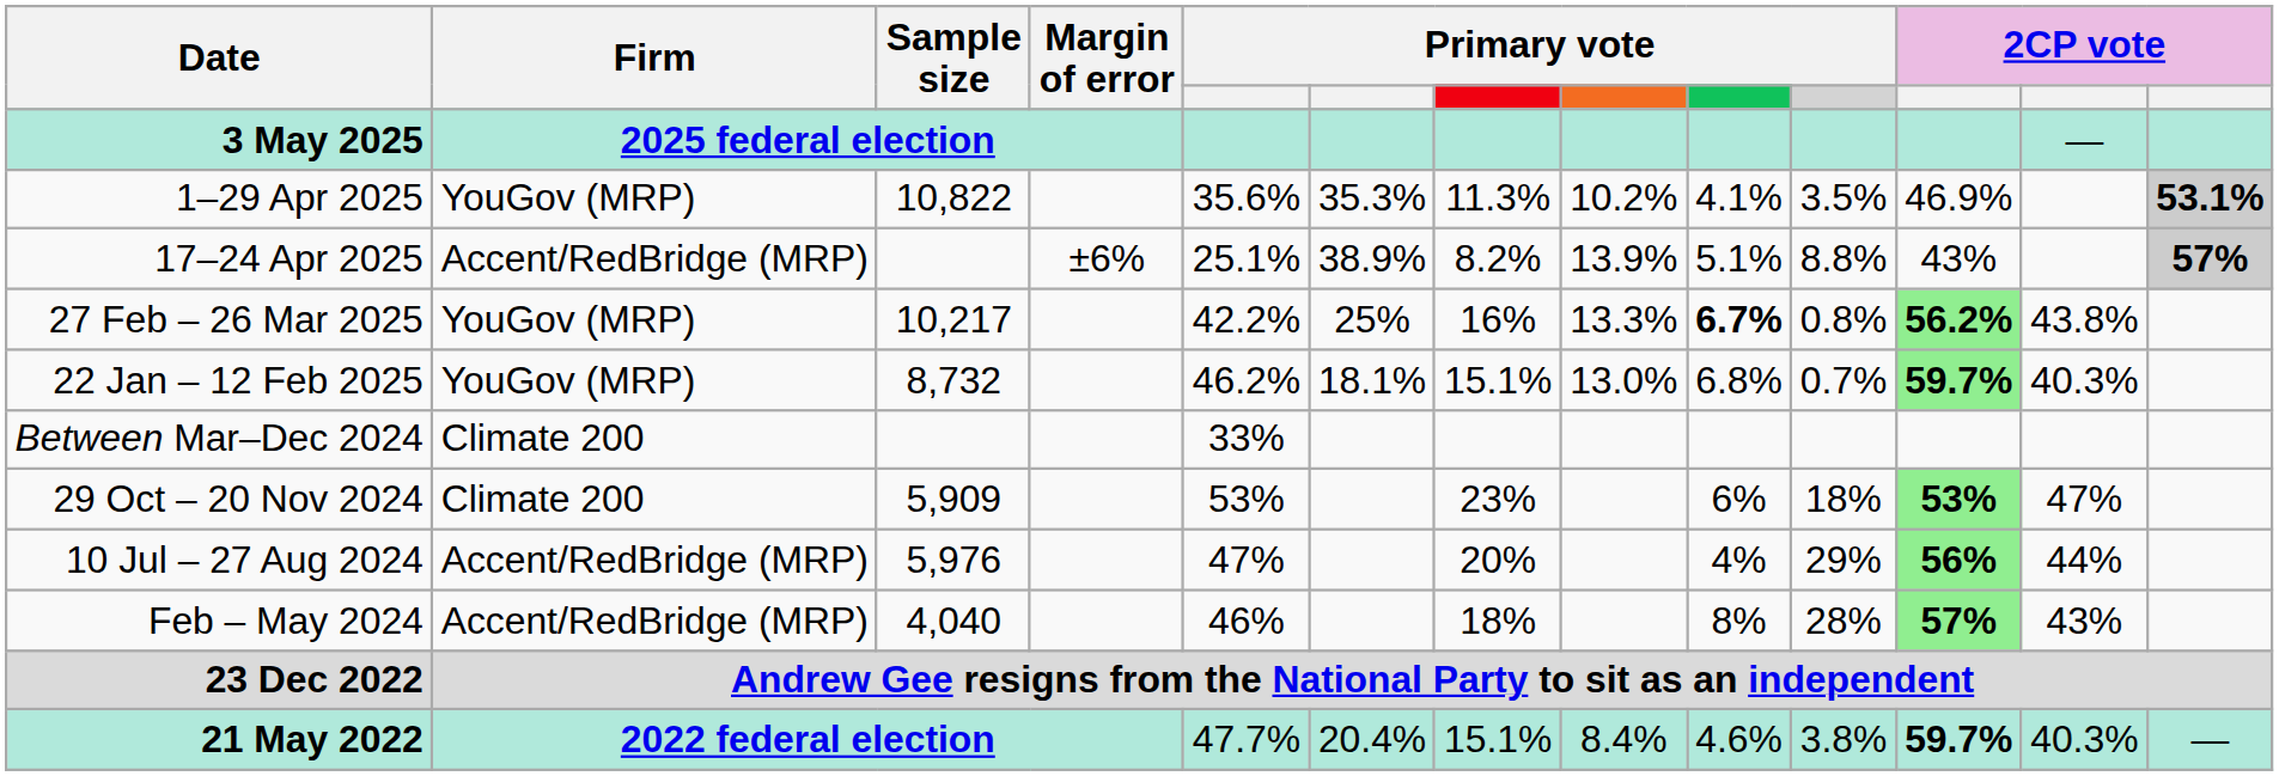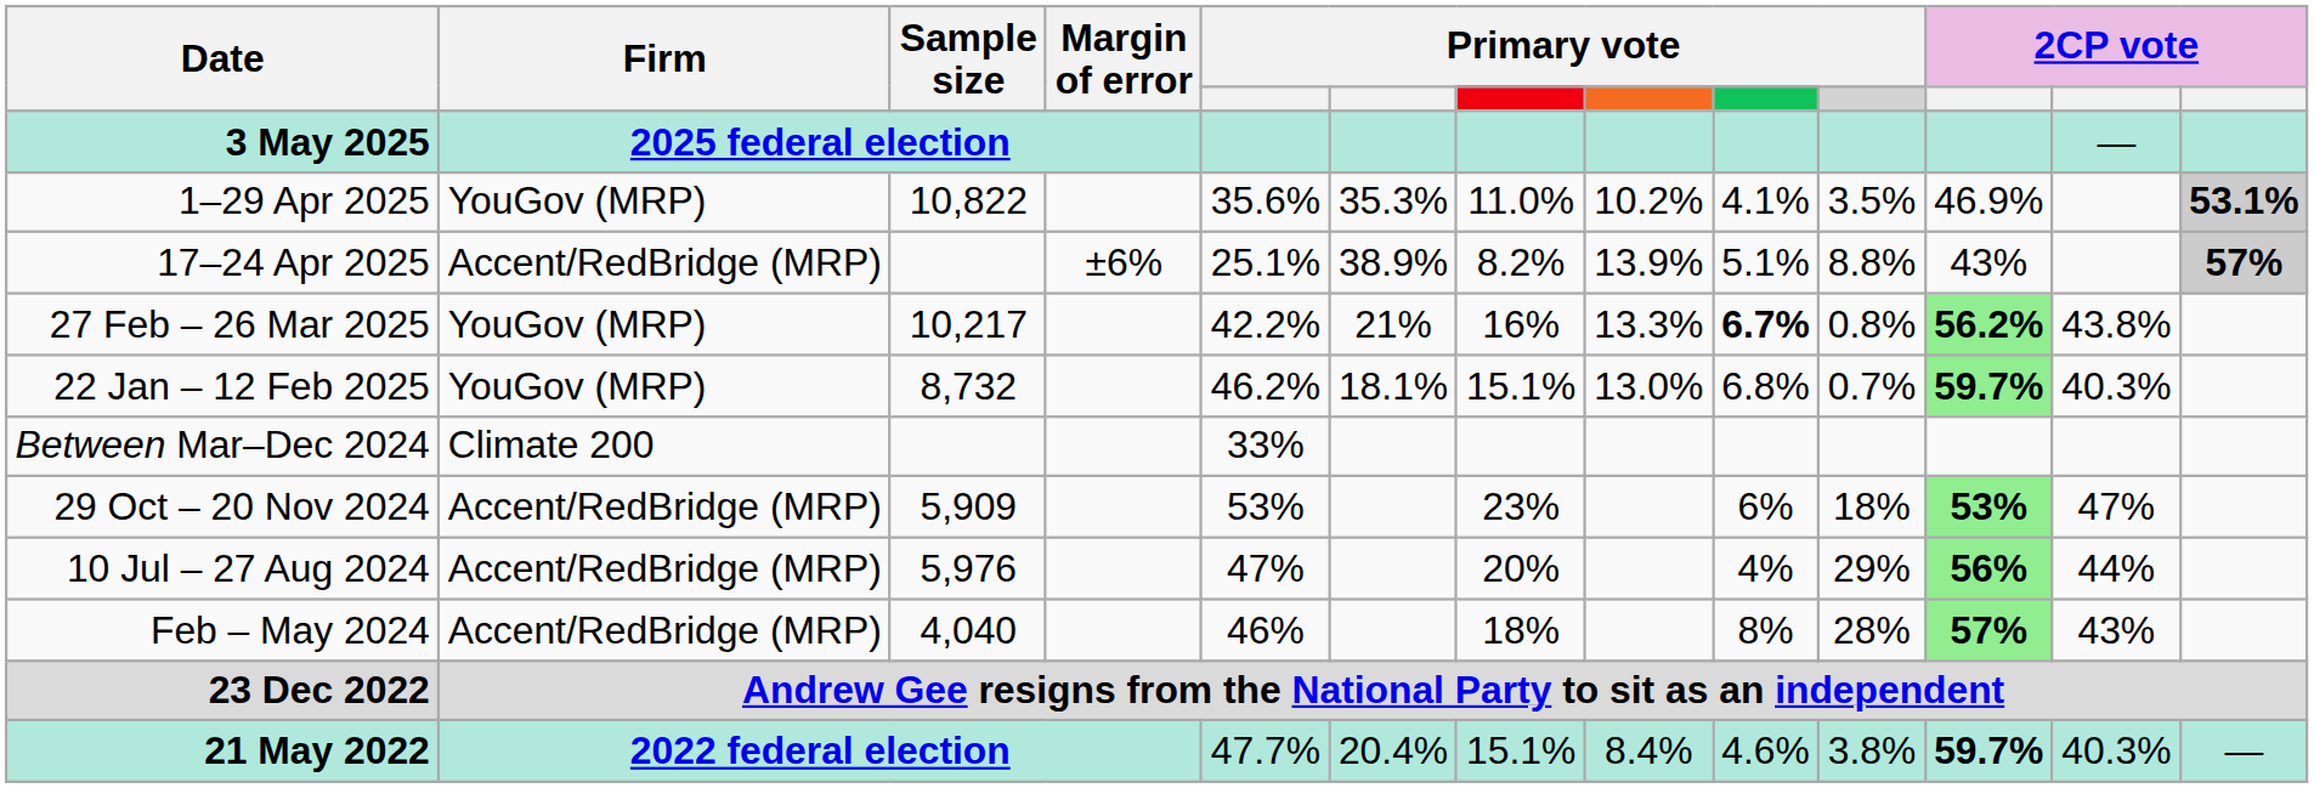1–29 Apr 2025 | column 7: 11.3% -> 11.0%
27 Feb – 26 Mar 2025 | column 6: 25% -> 21%
29 Oct – 20 Nov 2024 | Firm: Climate 200 -> Accent/RedBridge (MRP)
